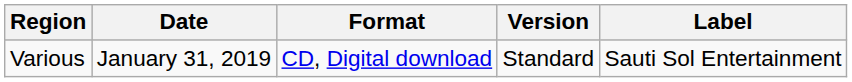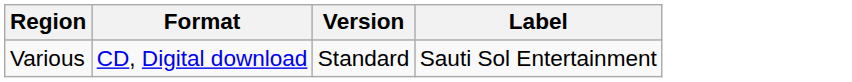- column: Date | January 31, 2019
